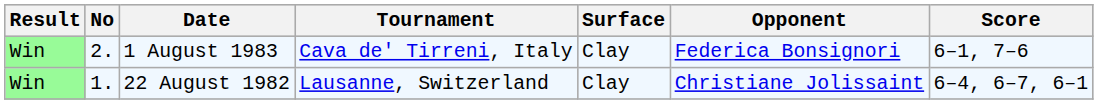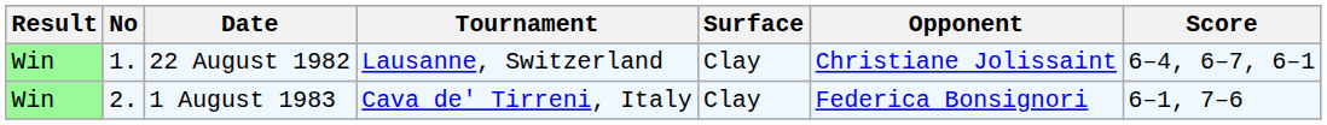rows swapped: 22 August 1982 <-> 1 August 1983
